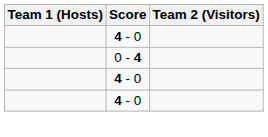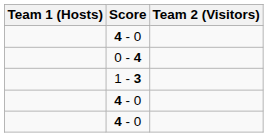+ row: 1 - 3
